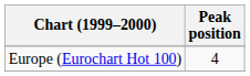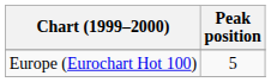Europe (Eurochart Hot 100) | Peak position: 4 -> 5
